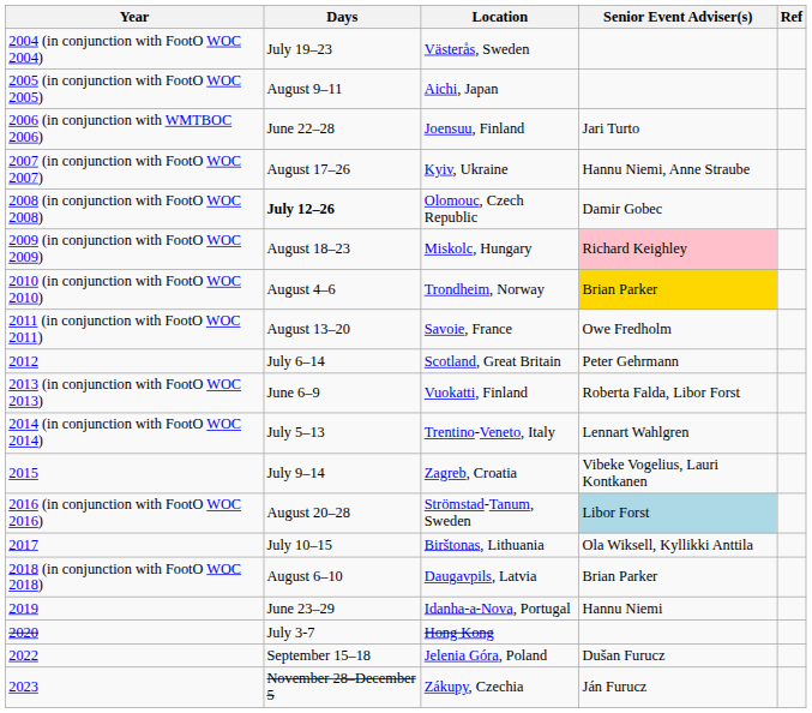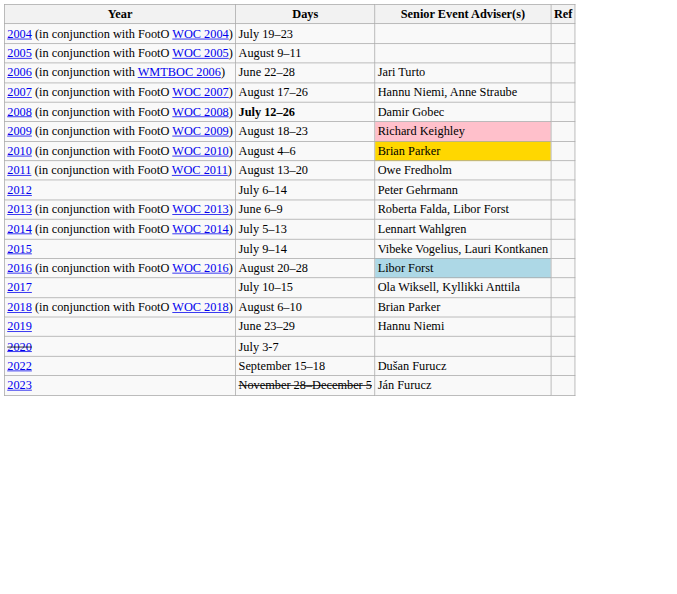- column: Location | Västerås, Sweden | Aichi, Japan | Joensuu, Finland | Kyiv, Ukraine | Olomouc, Czech Republic | Miskolc, Hungary | Trondheim, Norway | Savoie, France | Scotland, Great Britain | Vuokatti, Finland | Trentino-Veneto, Italy | Zagreb, Croatia | Strömstad-Tanum, Sweden | Birštonas, Lithuania | Daugavpils, Latvia | Idanha-a-Nova, Portugal | Hong Kong | Jelenia Góra, Poland | Zákupy, Czechia
